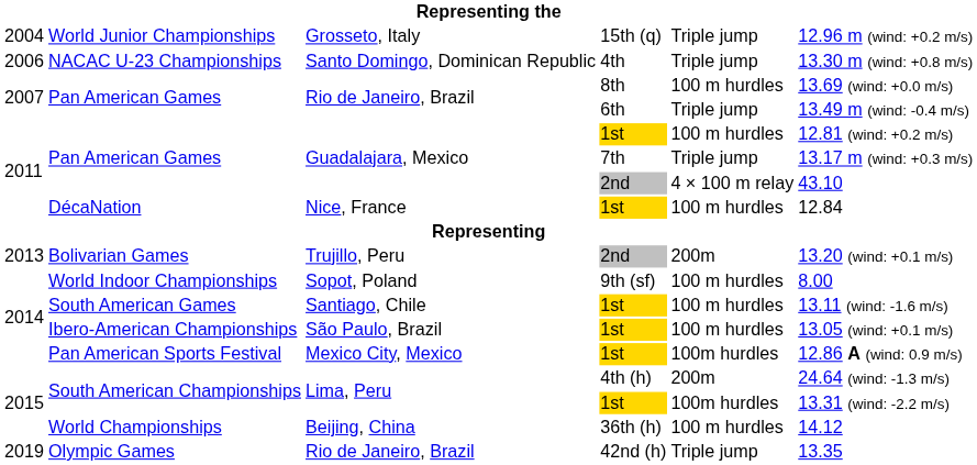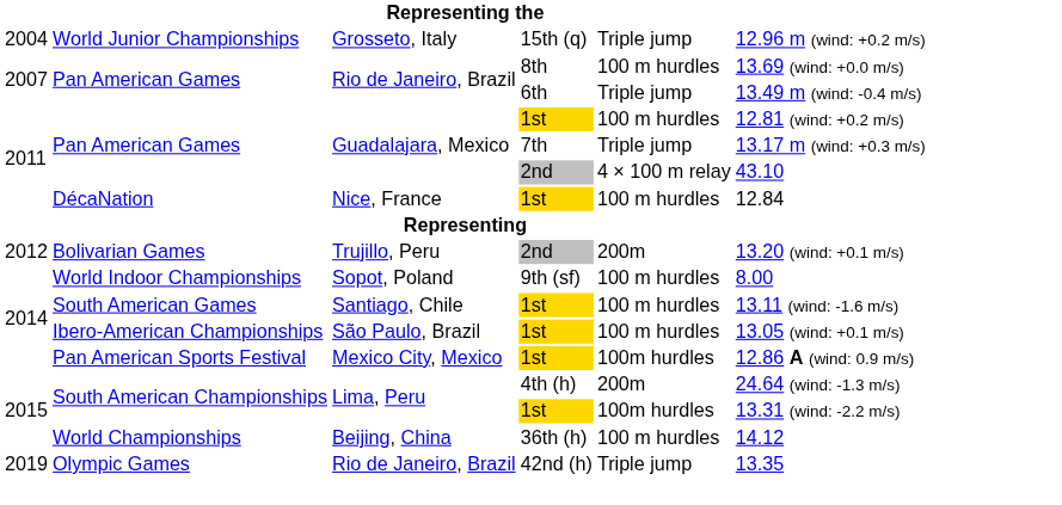- row: 2006 | NACAC U-23 Championships | Santo Domingo, Dominican Republic | 4th | Triple jump | 13.30 m (wind: +0.8 m/s)
Bolivarian Games | column 1: 2013 -> 2012
